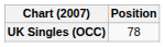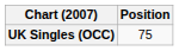UK Singles (OCC) | Position: 78 -> 75
